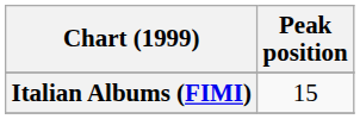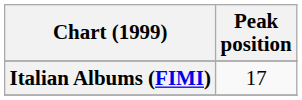Italian Albums (FIMI) | Peak position: 15 -> 17
